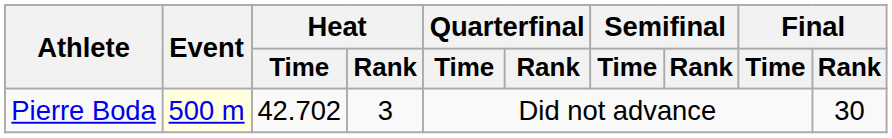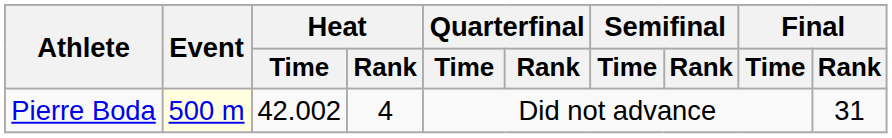Pierre Boda | Heat / Time: 42.702 -> 42.002
Pierre Boda | Heat / Rank: 3 -> 4
Pierre Boda | Final / Rank: 30 -> 31
